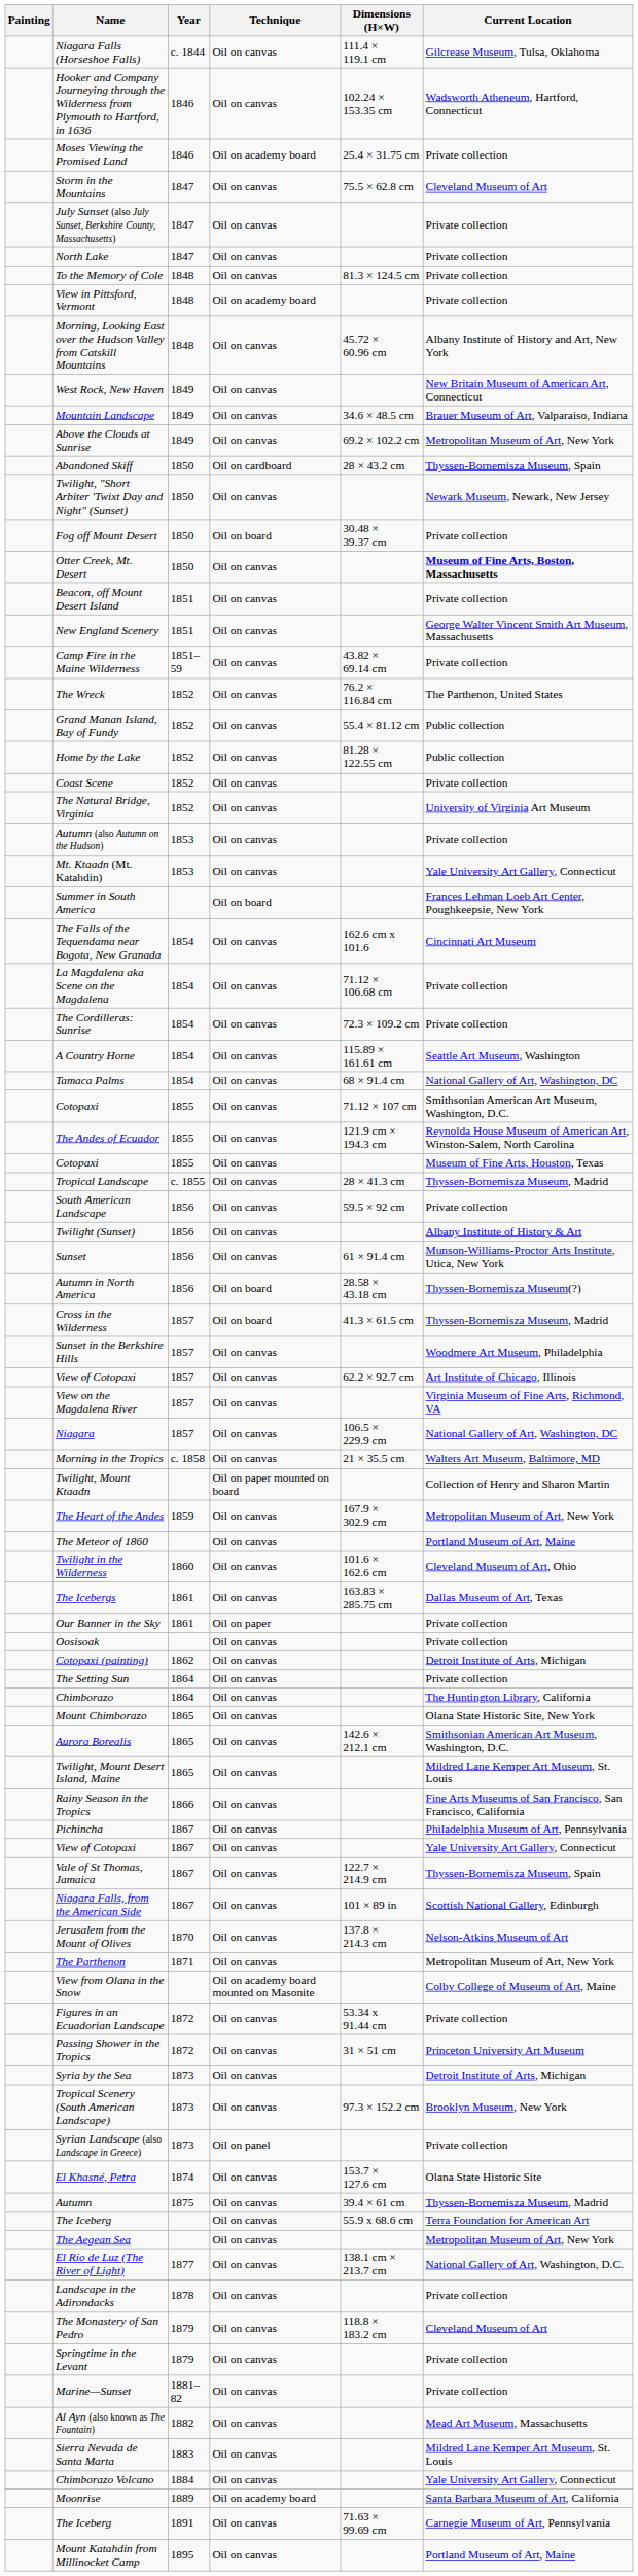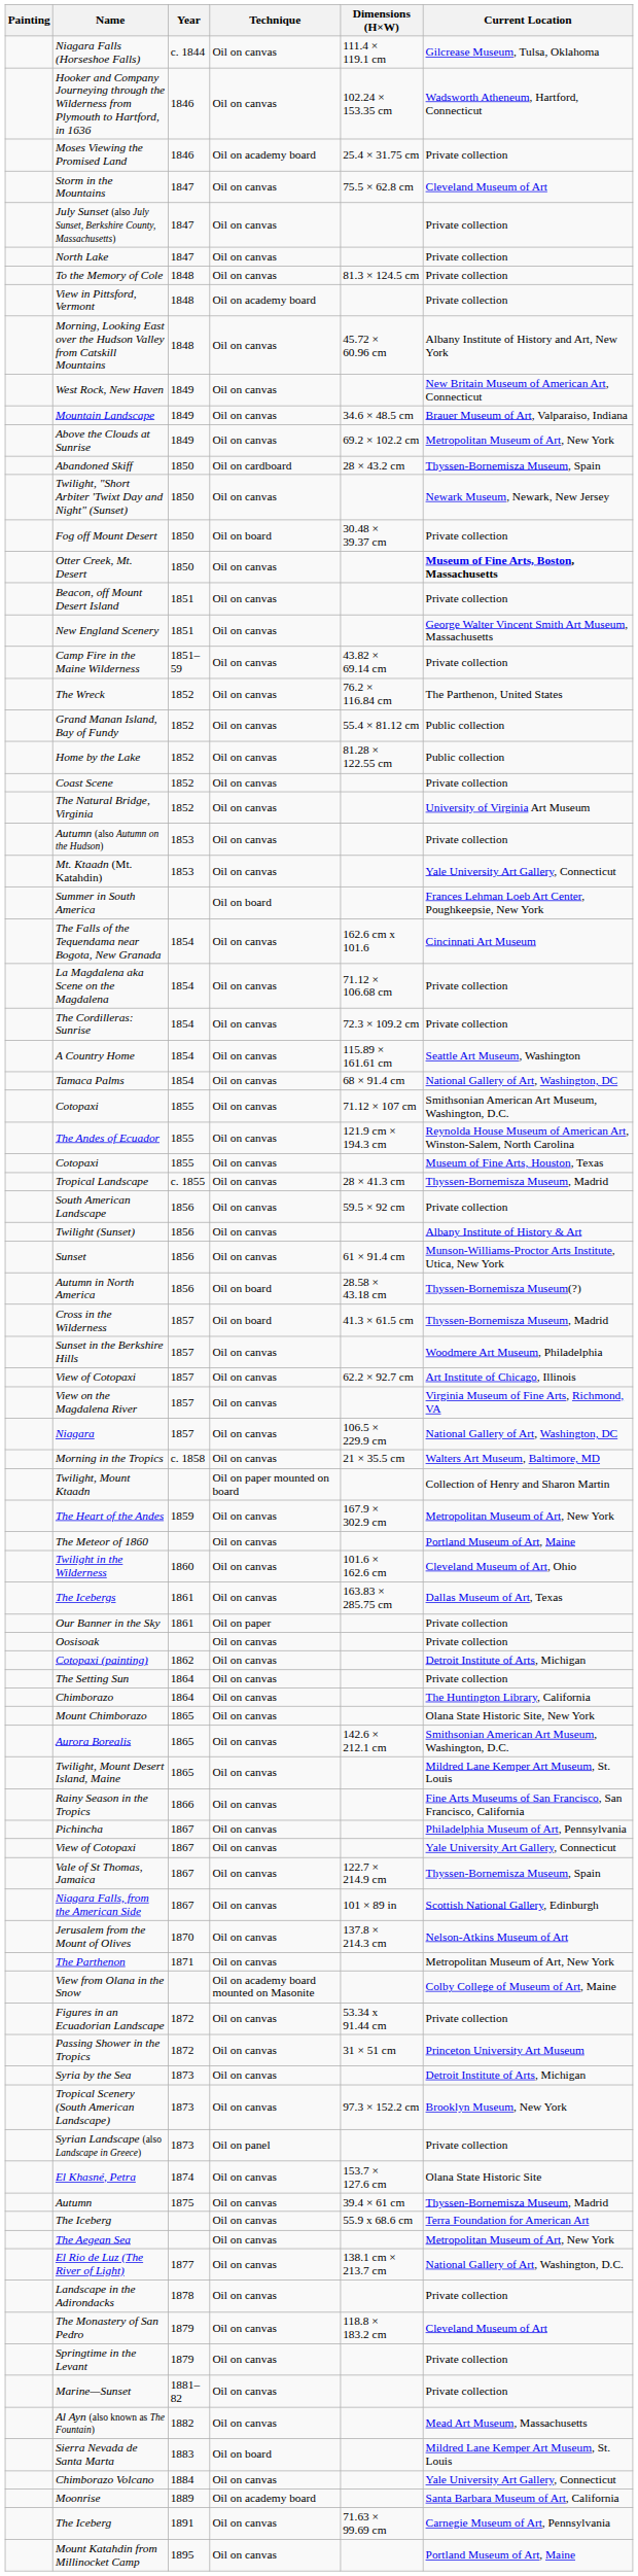Sierra Nevada de Santa Marta | Technique: Oil on canvas -> Oil on board
